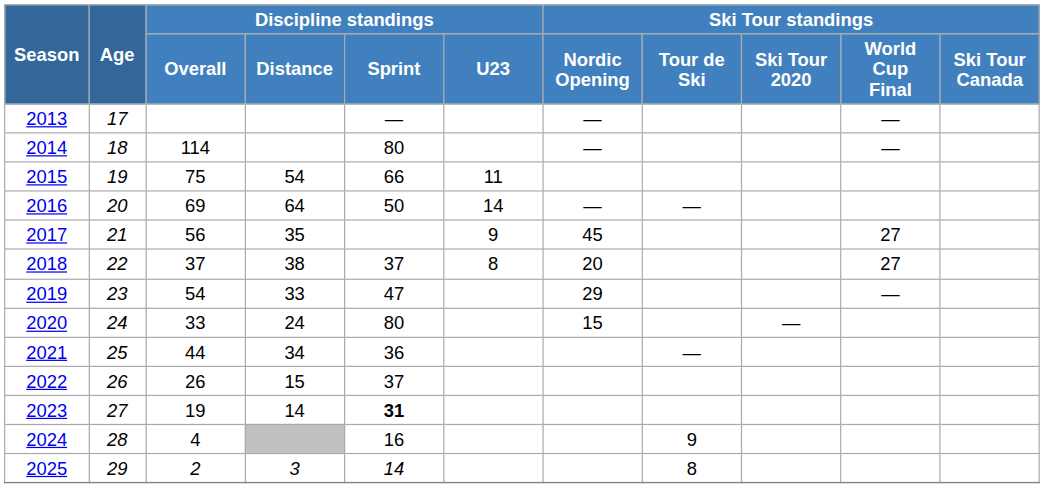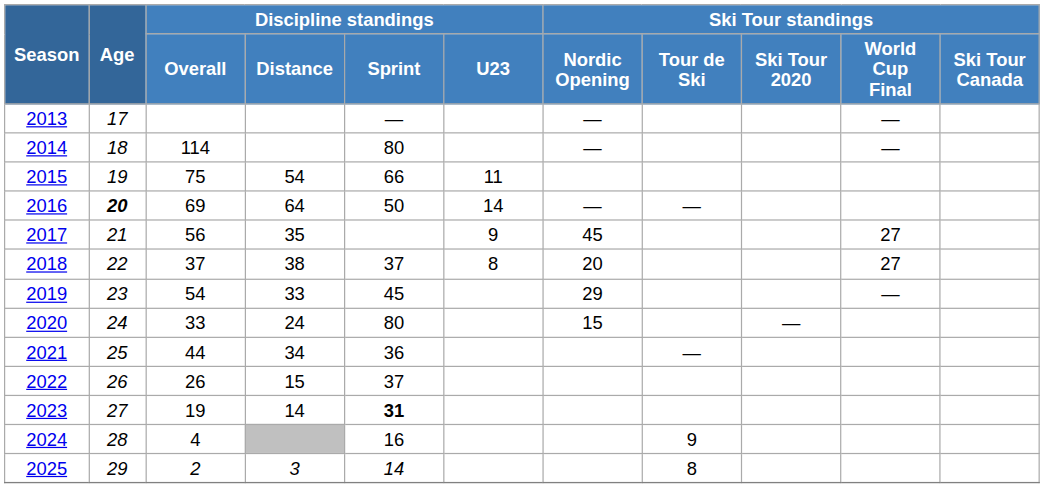2016 | Age: normal -> bold
2019 | Discipline standings / Sprint: 47 -> 45
